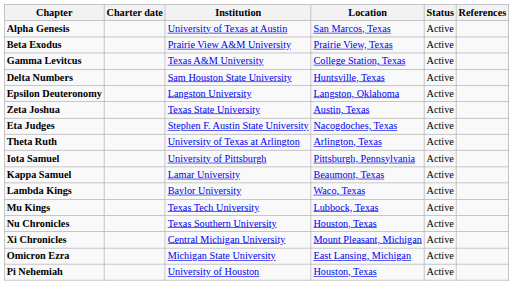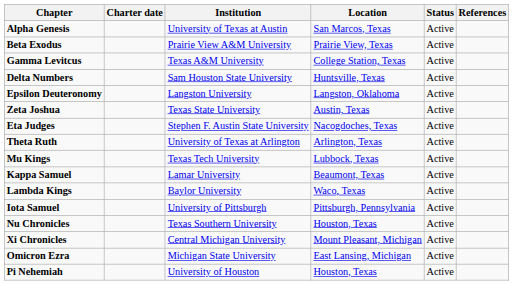rows swapped: Iota Samuel <-> Mu Kings
